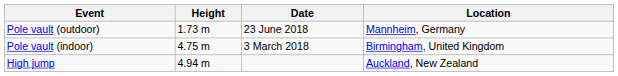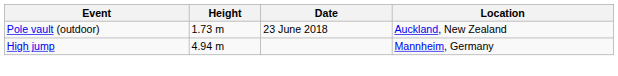Pole vault (outdoor) | Location: Mannheim, Germany -> Auckland, New Zealand
- row: Pole vault (indoor) | 4.75 m | 3 March 2018 | Birmingham, United Kingdom
High jump | Location: Auckland, New Zealand -> Mannheim, Germany
